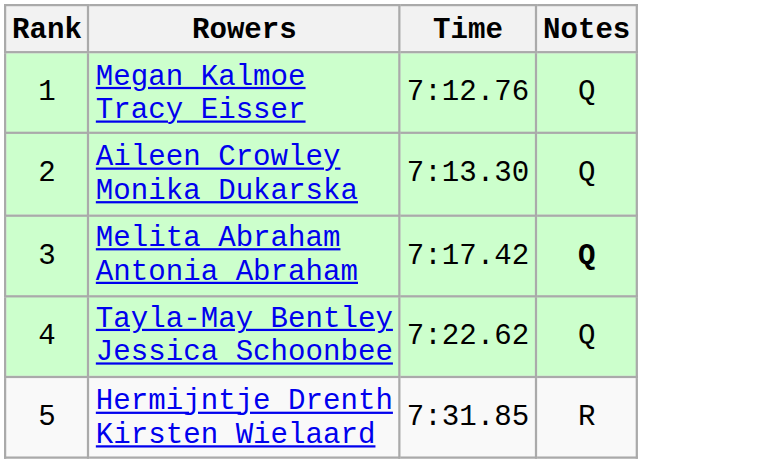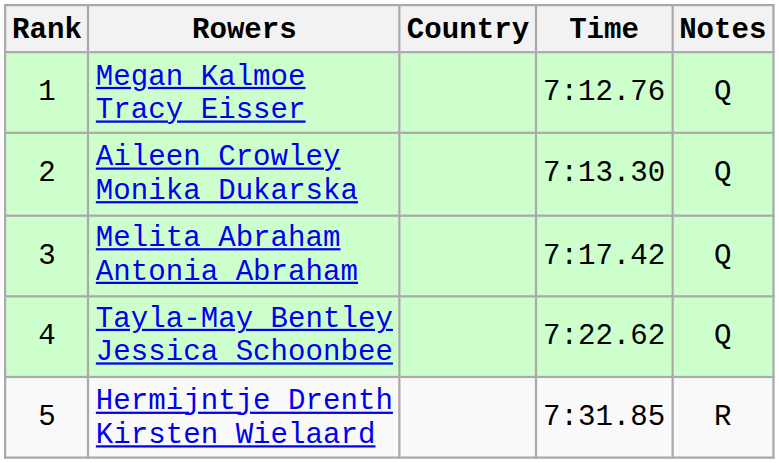+ column: Country
Melita Abraham Antonia Abraham | Notes: bold -> normal
